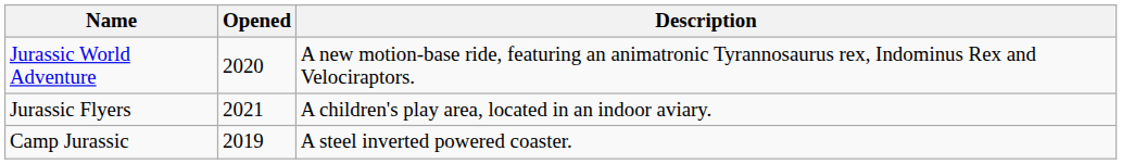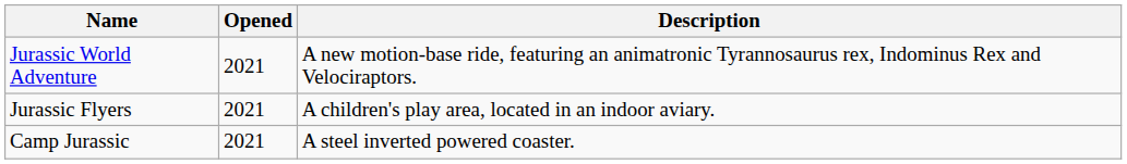Jurassic World Adventure | Opened: 2020 -> 2021
Camp Jurassic | Opened: 2019 -> 2021
